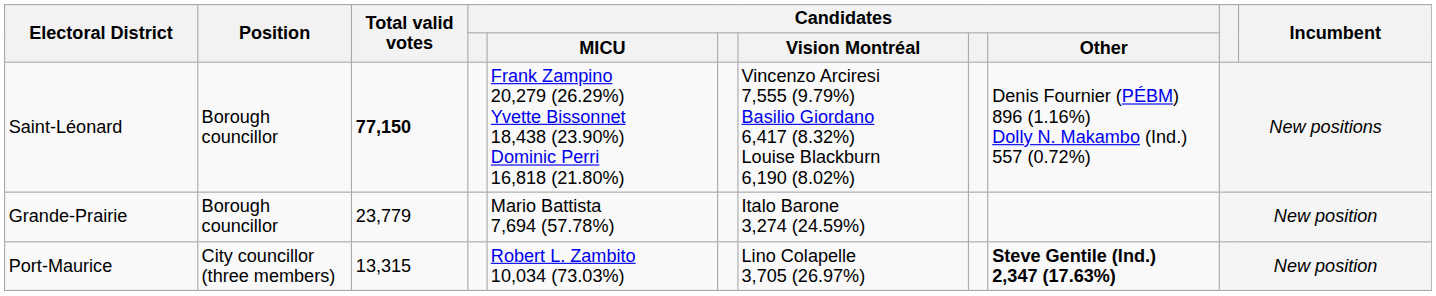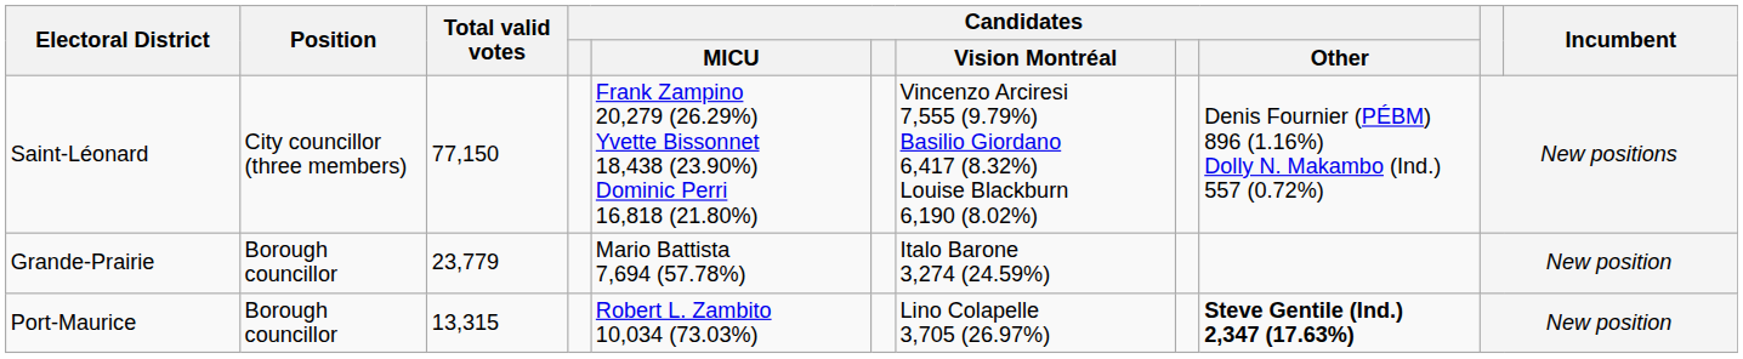Saint-Léonard | Position: Borough councillor -> City councillor (three members)
Saint-Léonard | Total valid votes: bold -> normal
Port-Maurice | Position: City councillor (three members) -> Borough councillor
